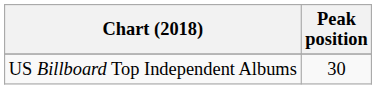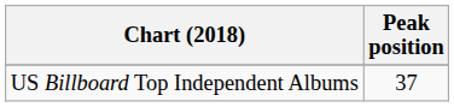US Billboard Top Independent Albums | Peak position: 30 -> 37
